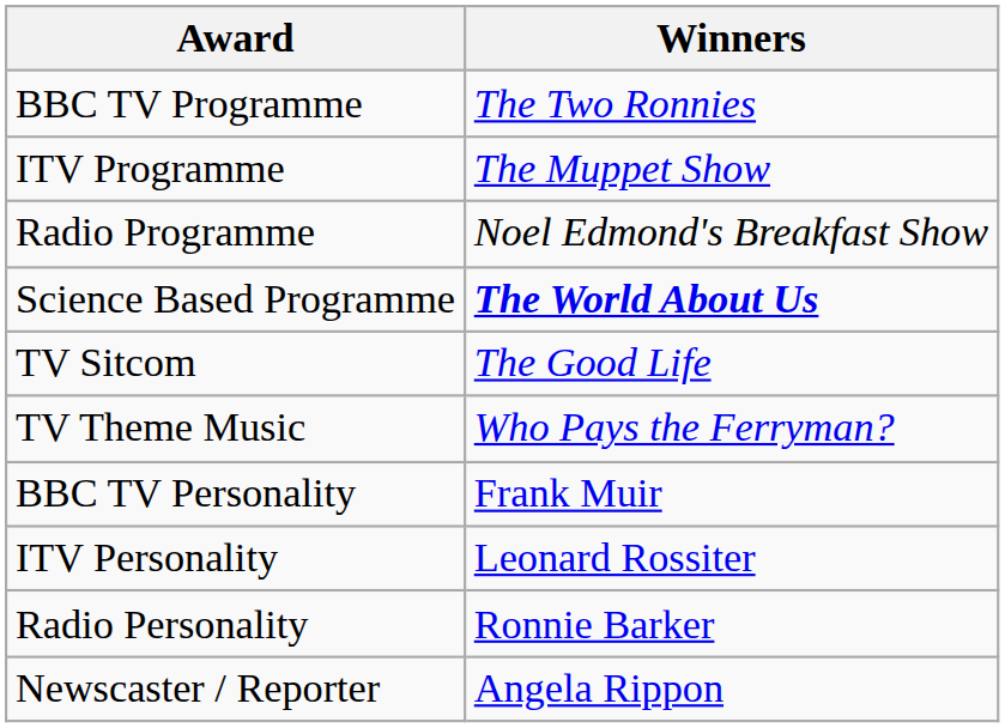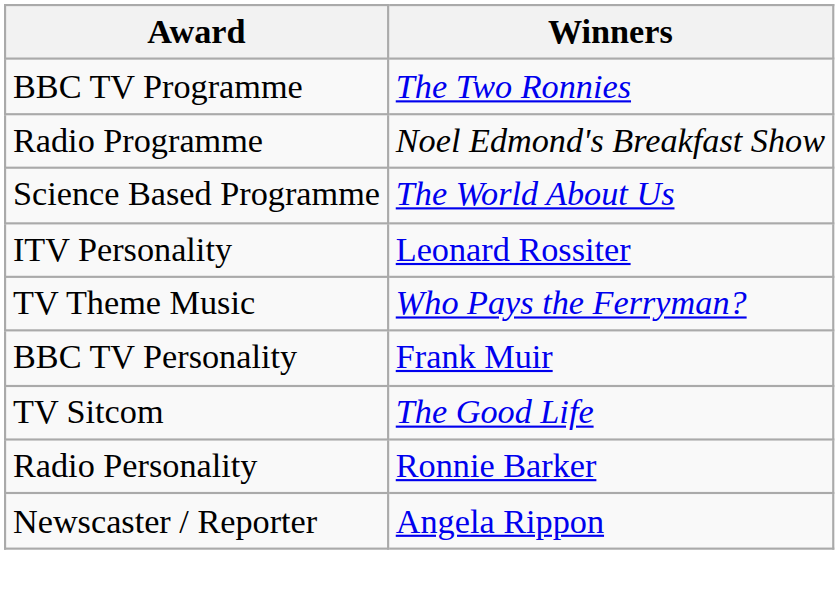- row: ITV Programme | The Muppet Show
Science Based Programme | Winners: bold -> normal
rows swapped: TV Sitcom <-> ITV Personality
